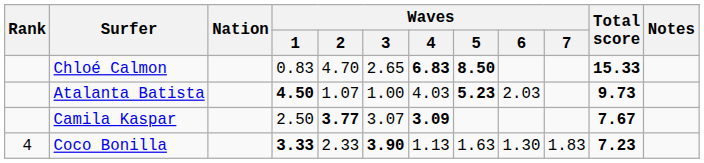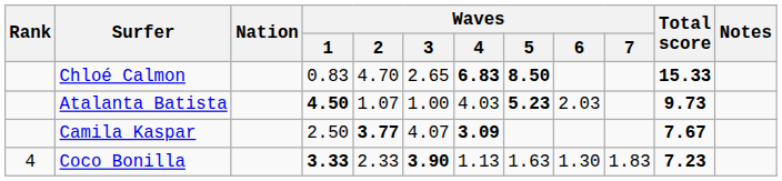Camila Kaspar | Waves / 3: 3.07 -> 4.07
